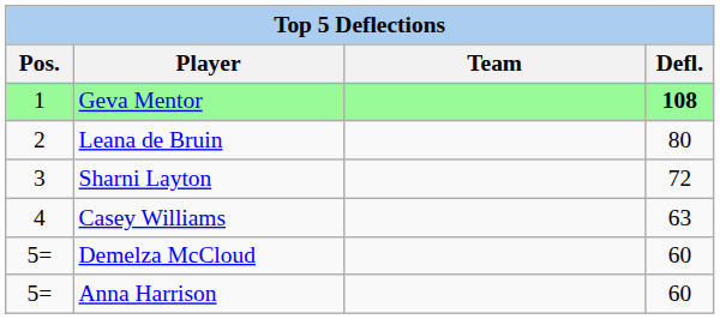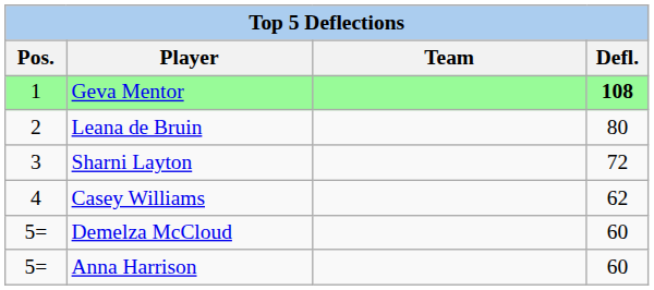Casey Williams | Defl.: 63 -> 62
